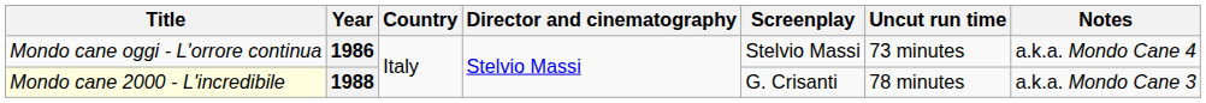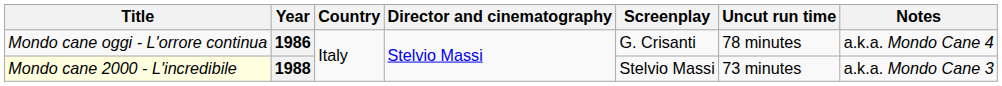1986 | Screenplay: Stelvio Massi -> G. Crisanti
1986 | Uncut run time: 73 minutes -> 78 minutes
1988 | Screenplay: G. Crisanti -> Stelvio Massi
1988 | Uncut run time: 78 minutes -> 73 minutes
